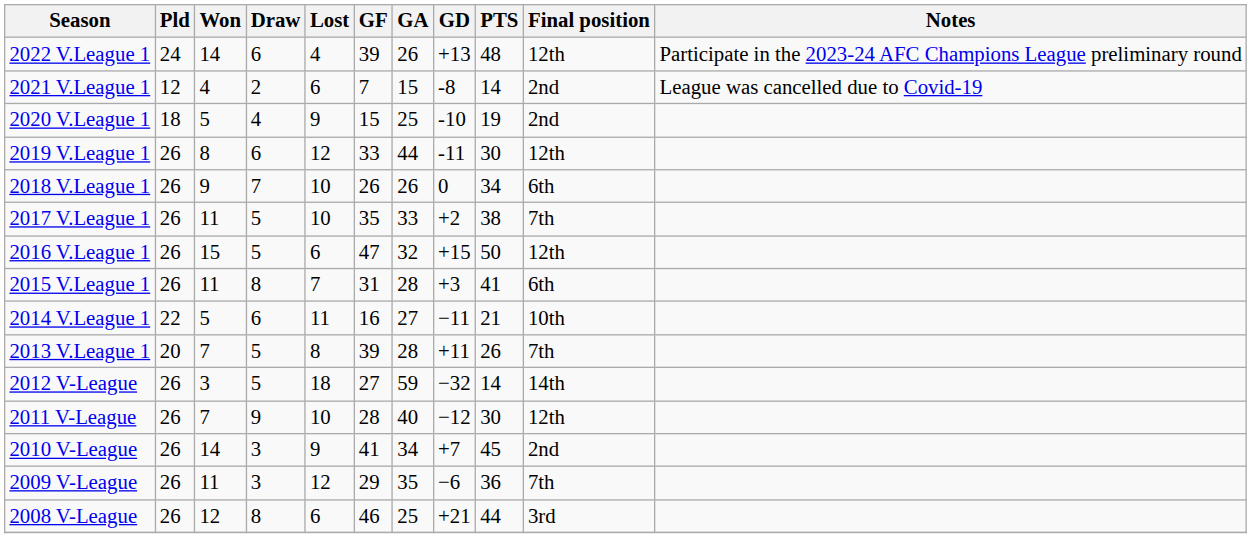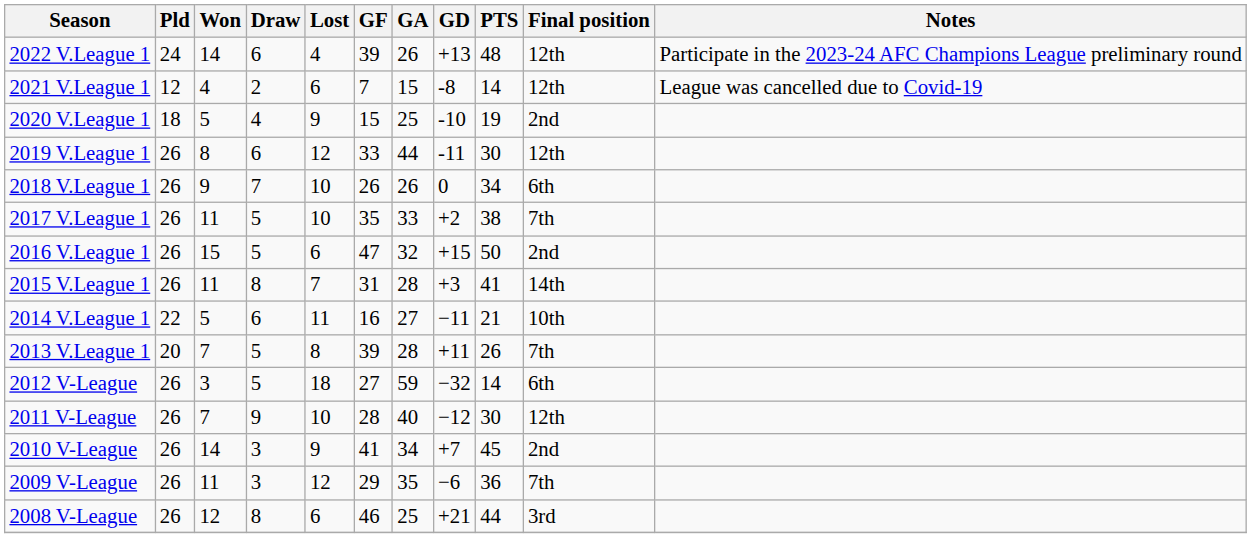2021 V.League 1 | Final position: 2nd -> 12th
2016 V.League 1 | Final position: 12th -> 2nd
2015 V.League 1 | Final position: 6th -> 14th
2012 V-League | Final position: 14th -> 6th
